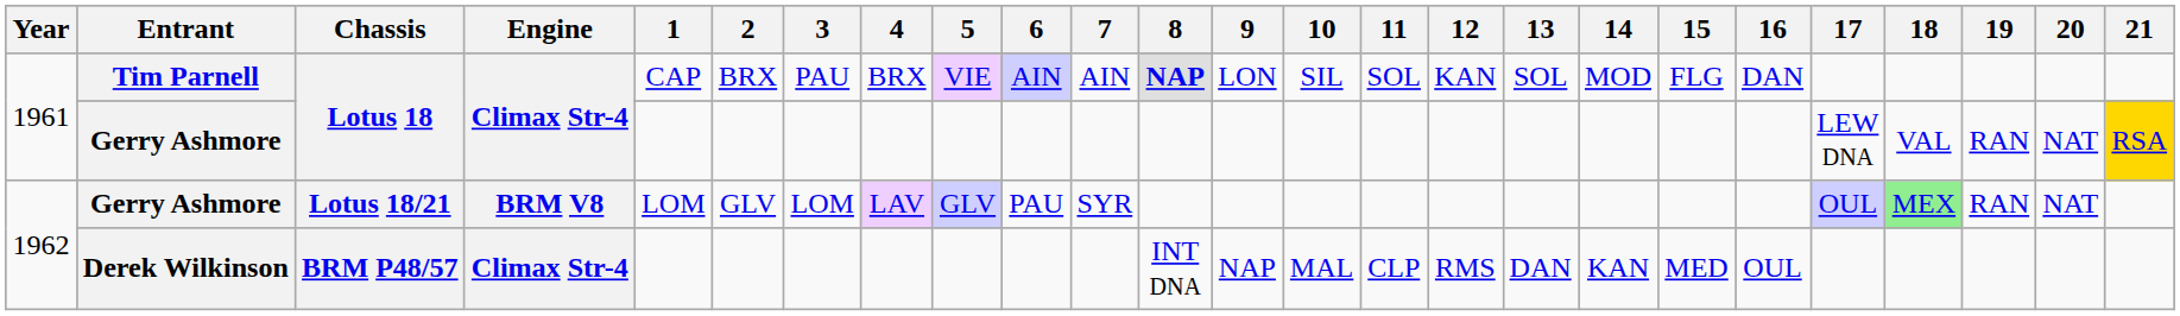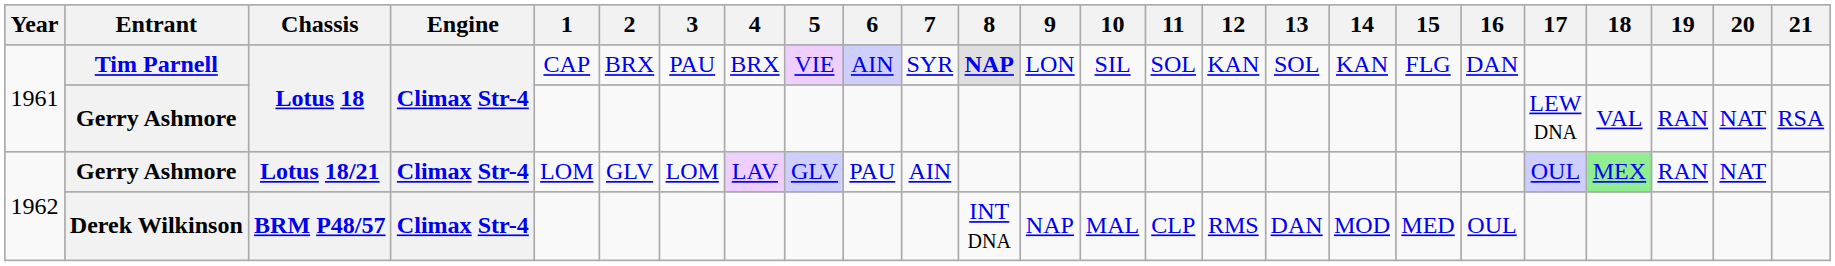Tim Parnell | 7: AIN -> SYR
Tim Parnell | 14: MOD -> KAN
Gerry Ashmore / Lotus 18 | 21: gold background -> no background
Gerry Ashmore / Lotus 18/21 | Engine: BRM V8 -> Climax Str-4
Gerry Ashmore / Lotus 18/21 | 7: SYR -> AIN
Derek Wilkinson | 14: KAN -> MOD
